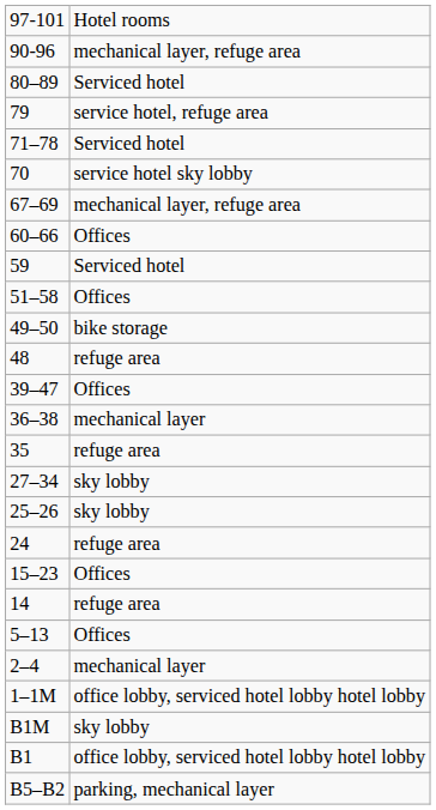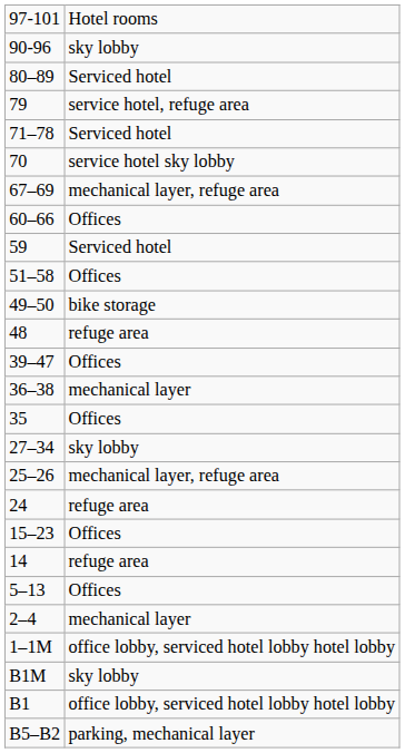90-96 | column 2: mechanical layer, refuge area -> sky lobby
35 | column 2: refuge area -> Offices
25–26 | column 2: sky lobby -> mechanical layer, refuge area
